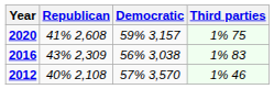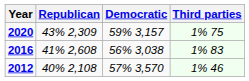2020 | Republican: 41% 2,608 -> 43% 2,309
2016 | Republican: 43% 2,309 -> 41% 2,608
